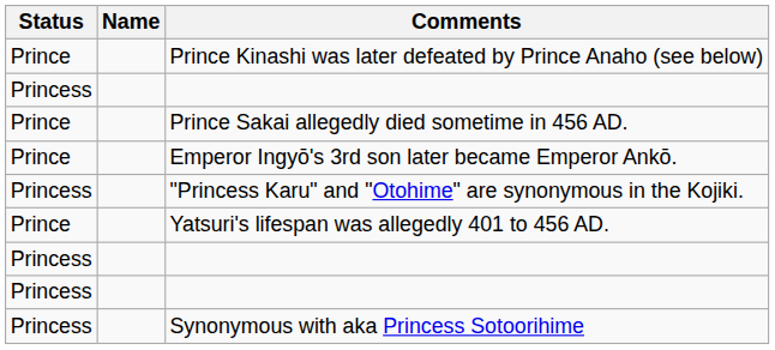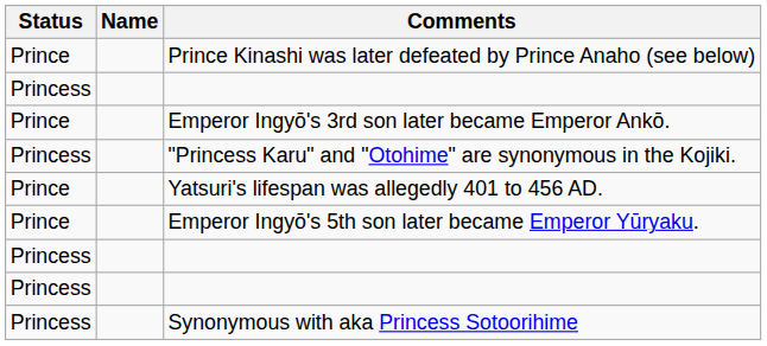- row: Prince | Prince Sakai allegedly died sometime in 456 AD.
+ row: Prince | Emperor Ingyō's 5th son later became Emperor Yūryaku.
